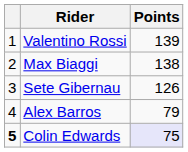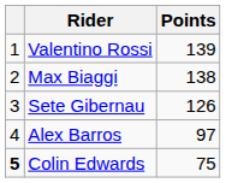Alex Barros | Points: 79 -> 97
Colin Edwards | Points: lavender background -> no background
